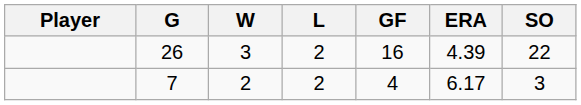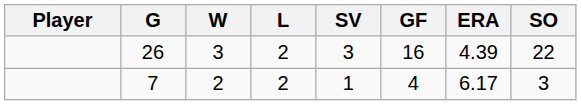+ column: SV | 3 | 1
